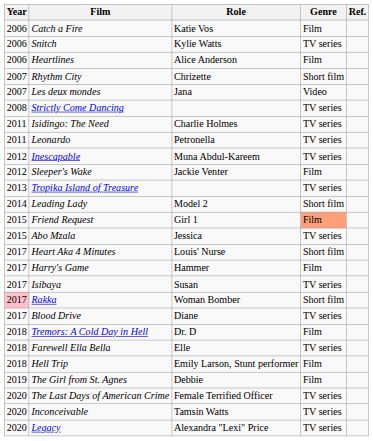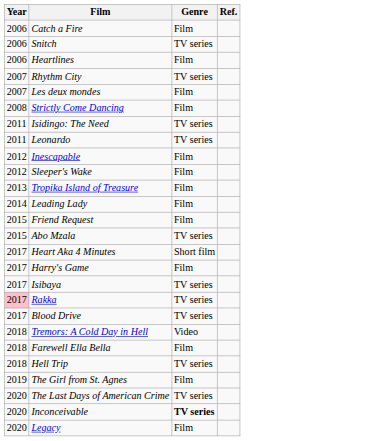- column: Role | Katie Vos | Kylie Watts | Alice Anderson | Chrizette | Jana | Charlie Holmes | Petronella | Muna Abdul-Kareem | Jackie Venter | Model 2 | Girl 1 | Jessica | Louis' Nurse | Hammer | Susan | Woman Bomber | Diane | Dr. D | Elle | Emily Larson, Stunt performer | Debbie | Female Terrified Officer | Tamsin Watts | Alexandra "Lexi" Price
Rhythm City | Genre: Short film -> TV series
Les deux mondes | Genre: Video -> Film
Strictly Come Dancing | Genre: TV series -> Film
Inescapable | Genre: TV series -> Film
Tropika Island of Treasure | Genre: TV series -> Film
Leading Lady | Genre: Short film -> Film
Friend Request | Genre: lightsalmon background -> no background
Rakka | Genre: Short film -> TV series
Tremors: A Cold Day in Hell | Genre: Film -> Video
Farewell Ella Bella | Genre: TV series -> Film
Hell Trip | Genre: Film -> TV series
Inconceivable | Genre: normal -> bold
Legacy | Genre: TV series -> Film
